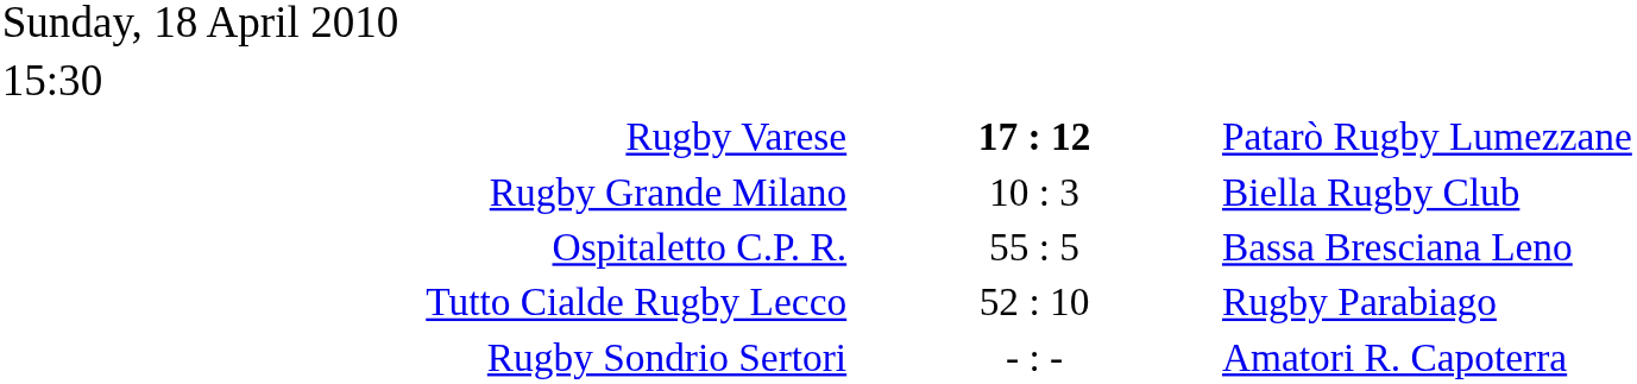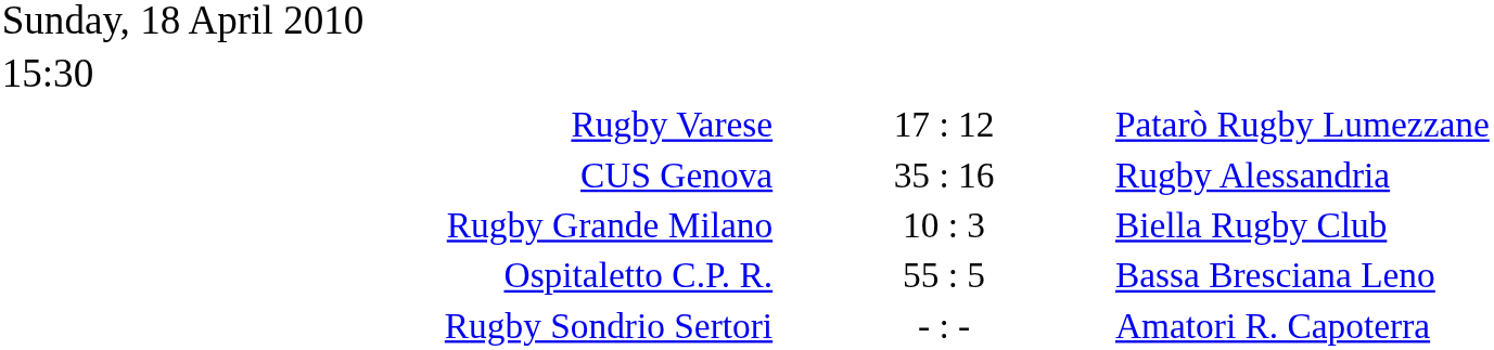Rugby Varese | column 2: bold -> normal
+ row: CUS Genova | 35 : 16 | Rugby Alessandria
- row: Tutto Cialde Rugby Lecco | 52 : 10 | Rugby Parabiago
